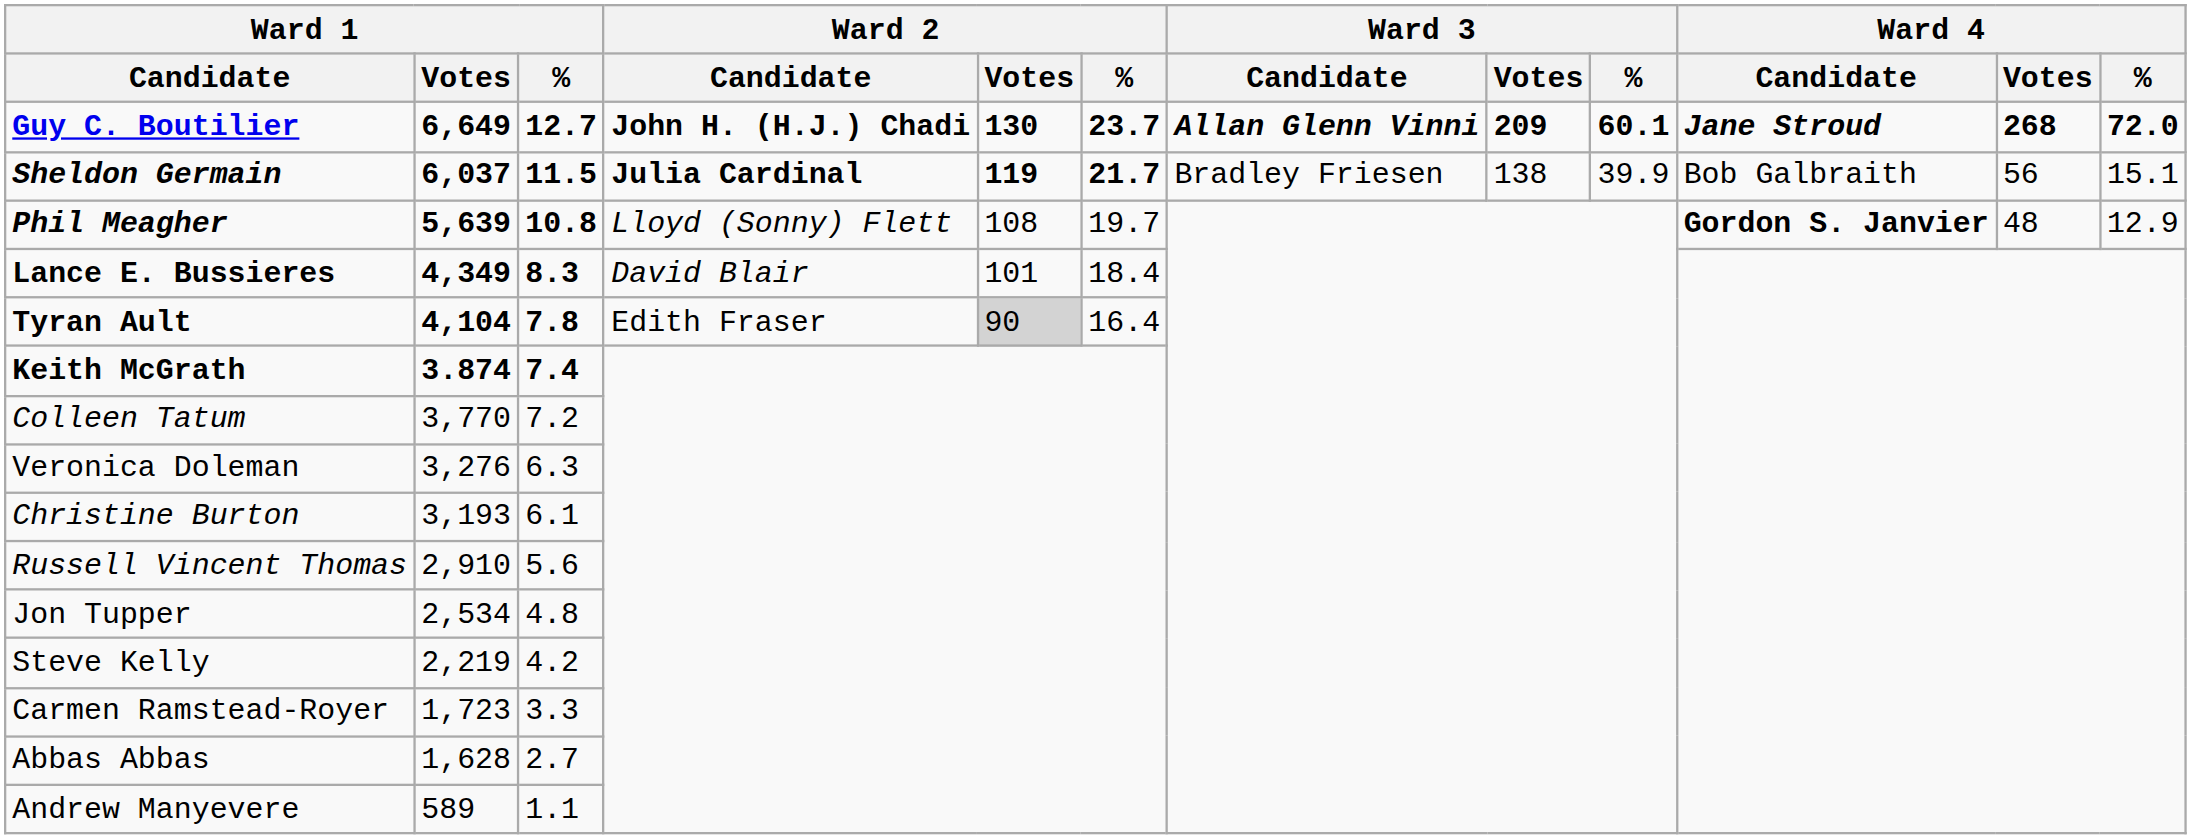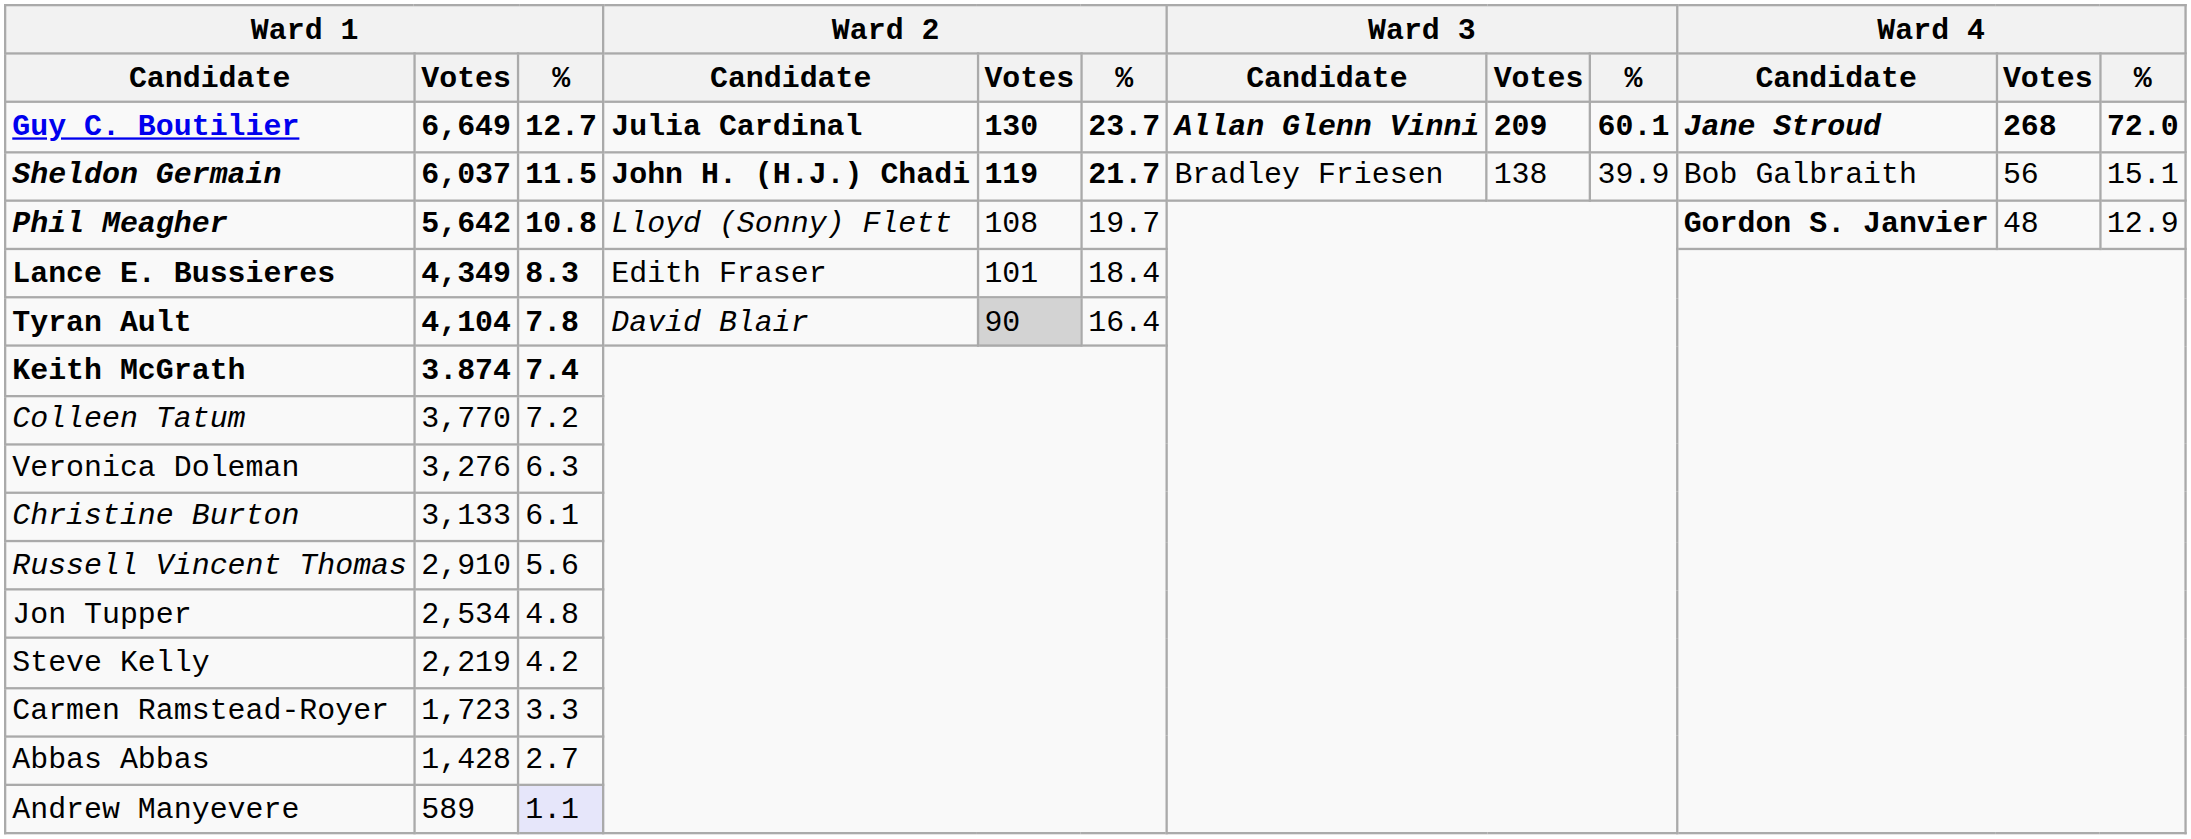Guy C. Boutilier | Ward 2 / Candidate: John H. (H.J.) Chadi -> Julia Cardinal
Sheldon Germain | Ward 2 / Candidate: Julia Cardinal -> John H. (H.J.) Chadi
Phil Meagher | Ward 1 / Votes: 5,639 -> 5,642
Lance E. Bussieres | Ward 2 / Candidate: David Blair -> Edith Fraser
Tyran Ault | Ward 2 / Candidate: Edith Fraser -> David Blair
Christine Burton | Ward 1 / Votes: 3,193 -> 3,133
Abbas Abbas | Ward 1 / Votes: 1,628 -> 1,428
Andrew Manyevere | Ward 1 / %: no background -> lavender background
